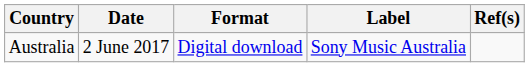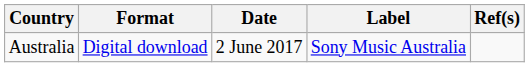columns swapped: Date <-> Format
